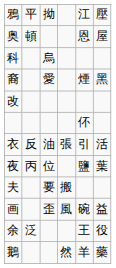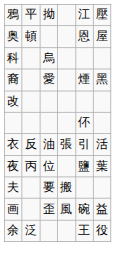- row: 鵝 | 然 | 羊 | 藥
